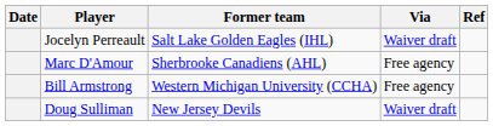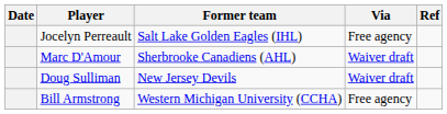Jocelyn Perreault | Via: Waiver draft -> Free agency
Marc D'Amour | Via: Free agency -> Waiver draft
rows swapped: Doug Sulliman <-> Bill Armstrong
